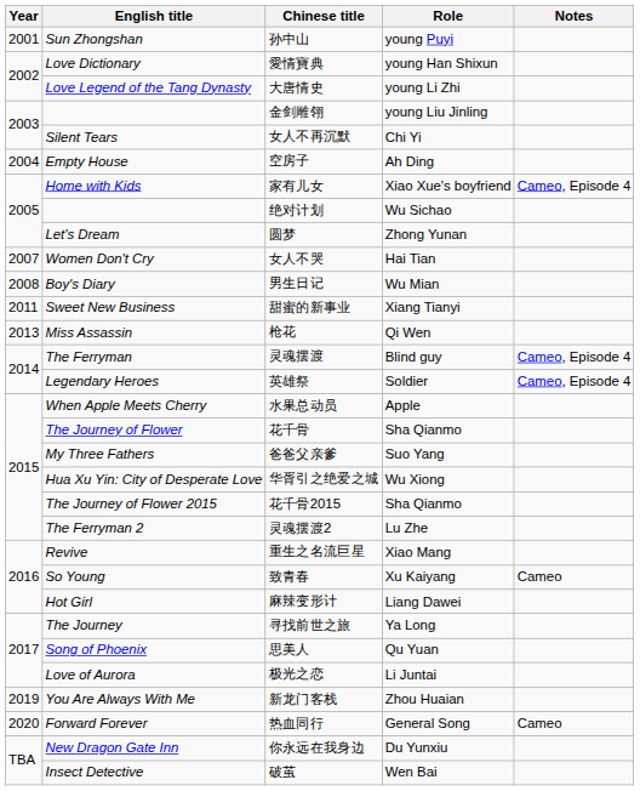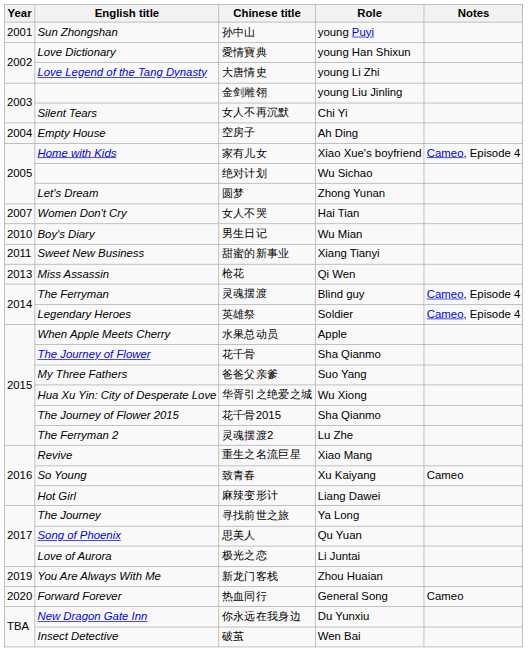男生日记 | Year: 2008 -> 2010
